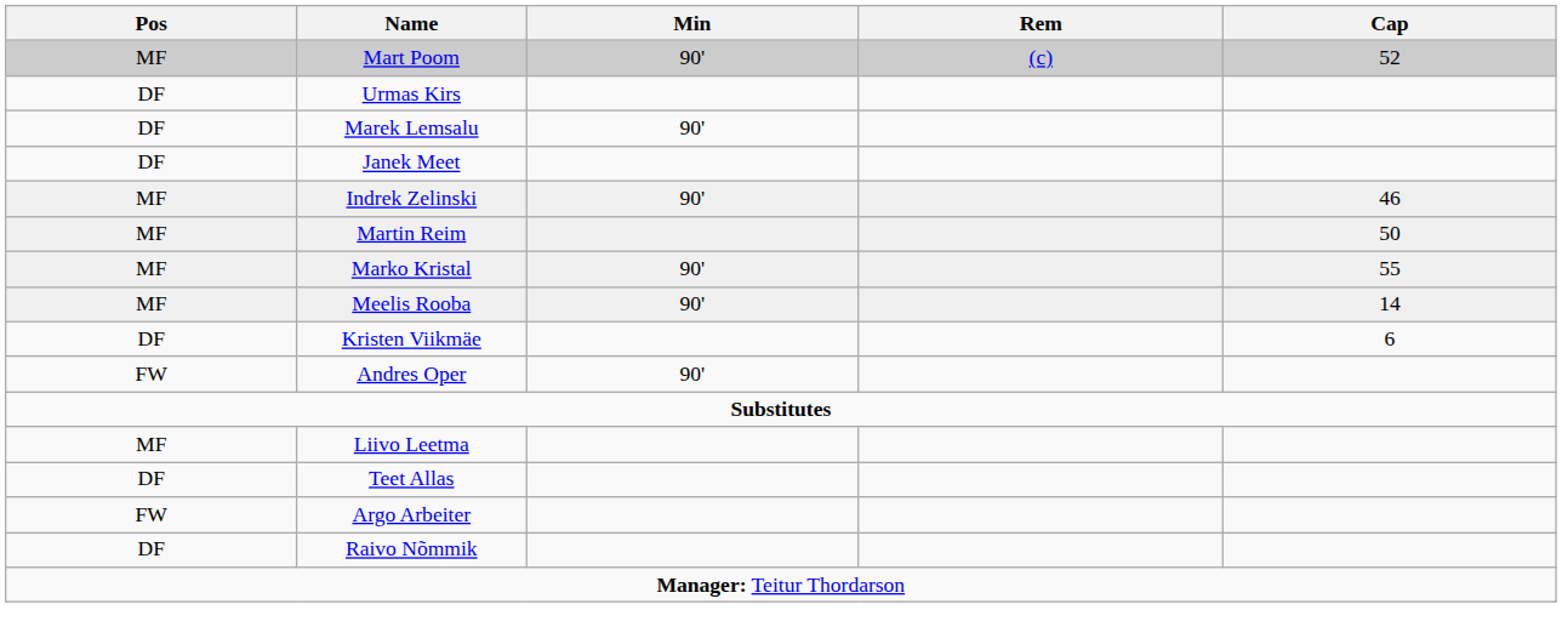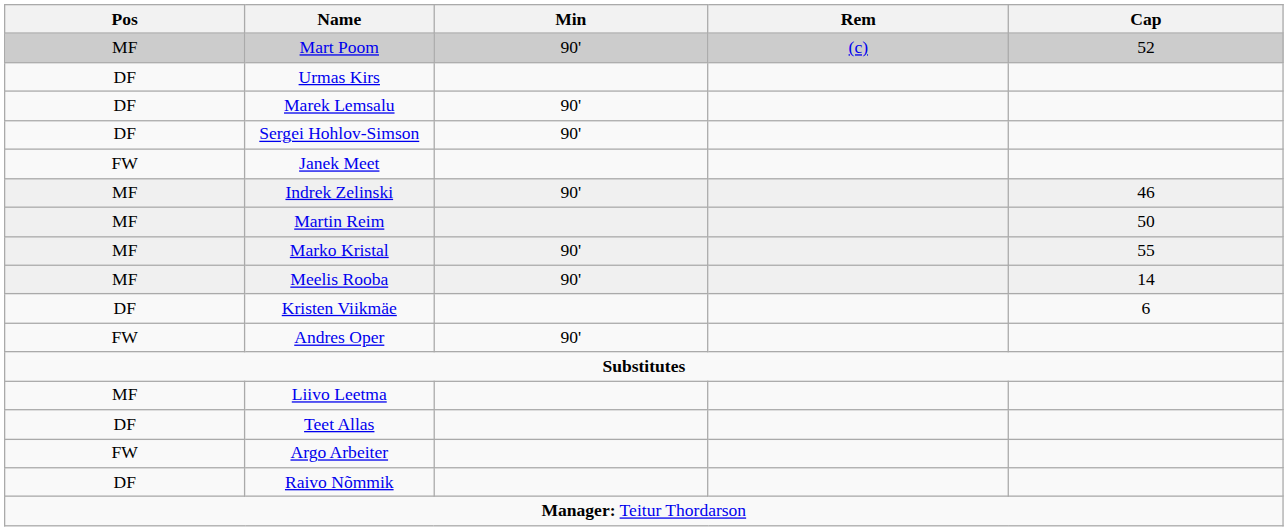+ row: DF | Sergei Hohlov-Simson | 90'
Janek Meet | Pos: DF -> FW
